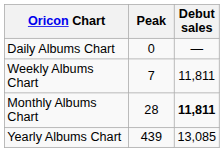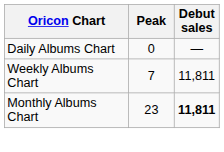Monthly Albums Chart | Peak: 28 -> 23
- row: Yearly Albums Chart | 439 | 13,085
